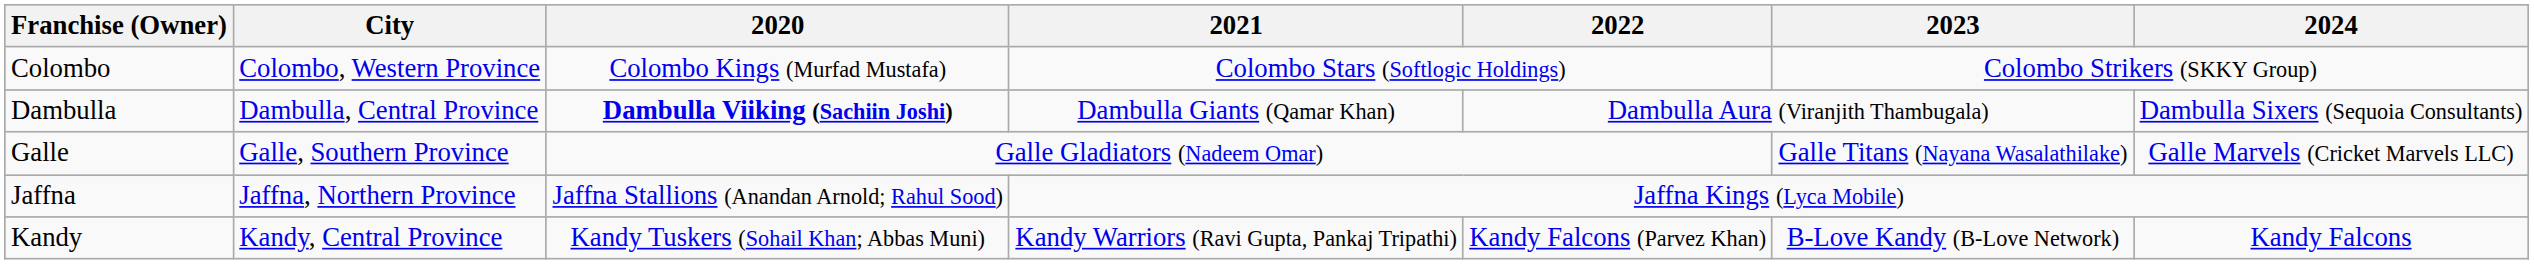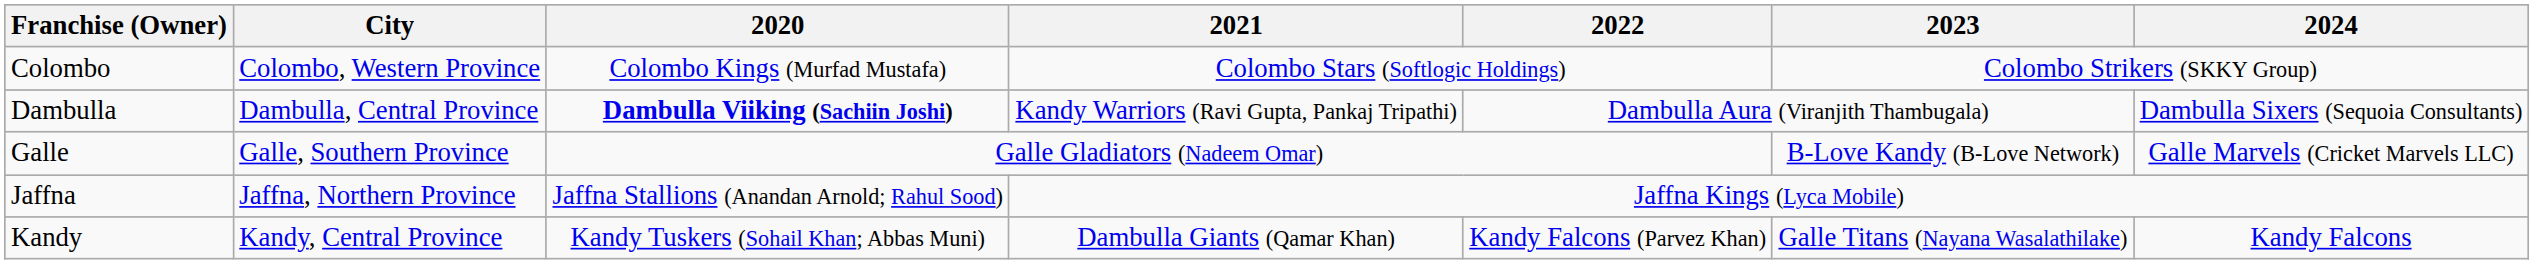Dambulla | 2021: Dambulla Giants (Qamar Khan) -> Kandy Warriors (Ravi Gupta, Pankaj Tripathi)
Galle | 2023: Galle Titans (Nayana Wasalathilake) -> B-Love Kandy (B-Love Network)
Kandy | 2021: Kandy Warriors (Ravi Gupta, Pankaj Tripathi) -> Dambulla Giants (Qamar Khan)
Kandy | 2023: B-Love Kandy (B-Love Network) -> Galle Titans (Nayana Wasalathilake)
